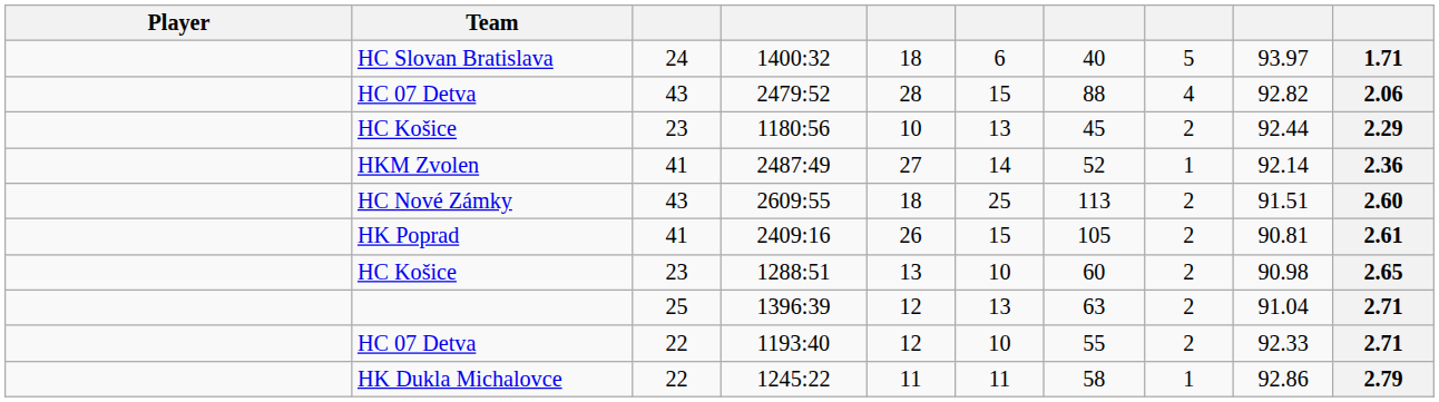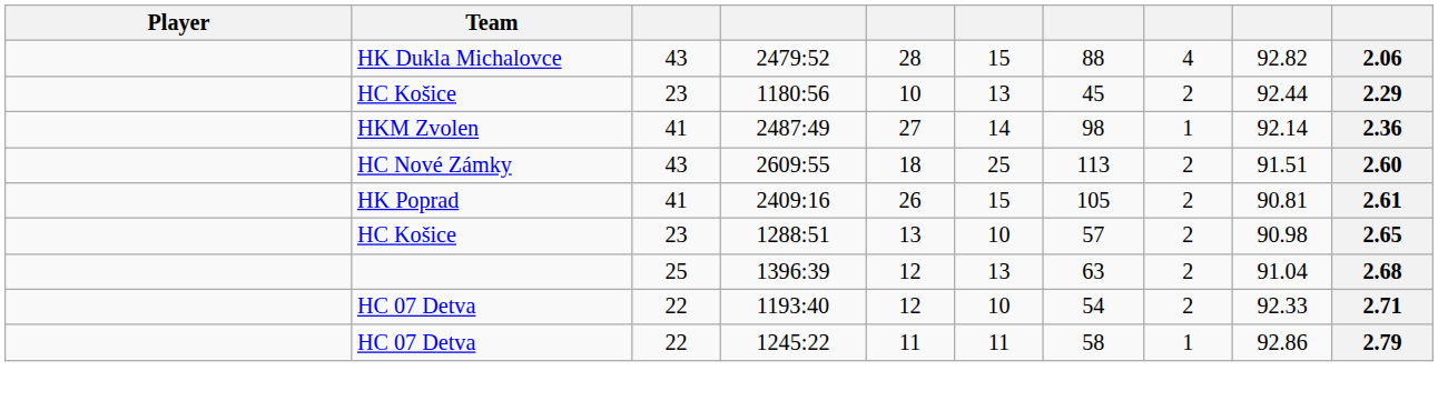- row: HC Slovan Bratislava | 24 | 1400:32 | 18 | 6 | 40 | 5 | 93.97 | 1.71
2479:52 | Team: HC 07 Detva -> HK Dukla Michalovce
2487:49 | column 7: 52 -> 98
1288:51 | column 7: 60 -> 57
1396:39 | column 10: 2.71 -> 2.68
1193:40 | column 7: 55 -> 54
1245:22 | Team: HK Dukla Michalovce -> HC 07 Detva
